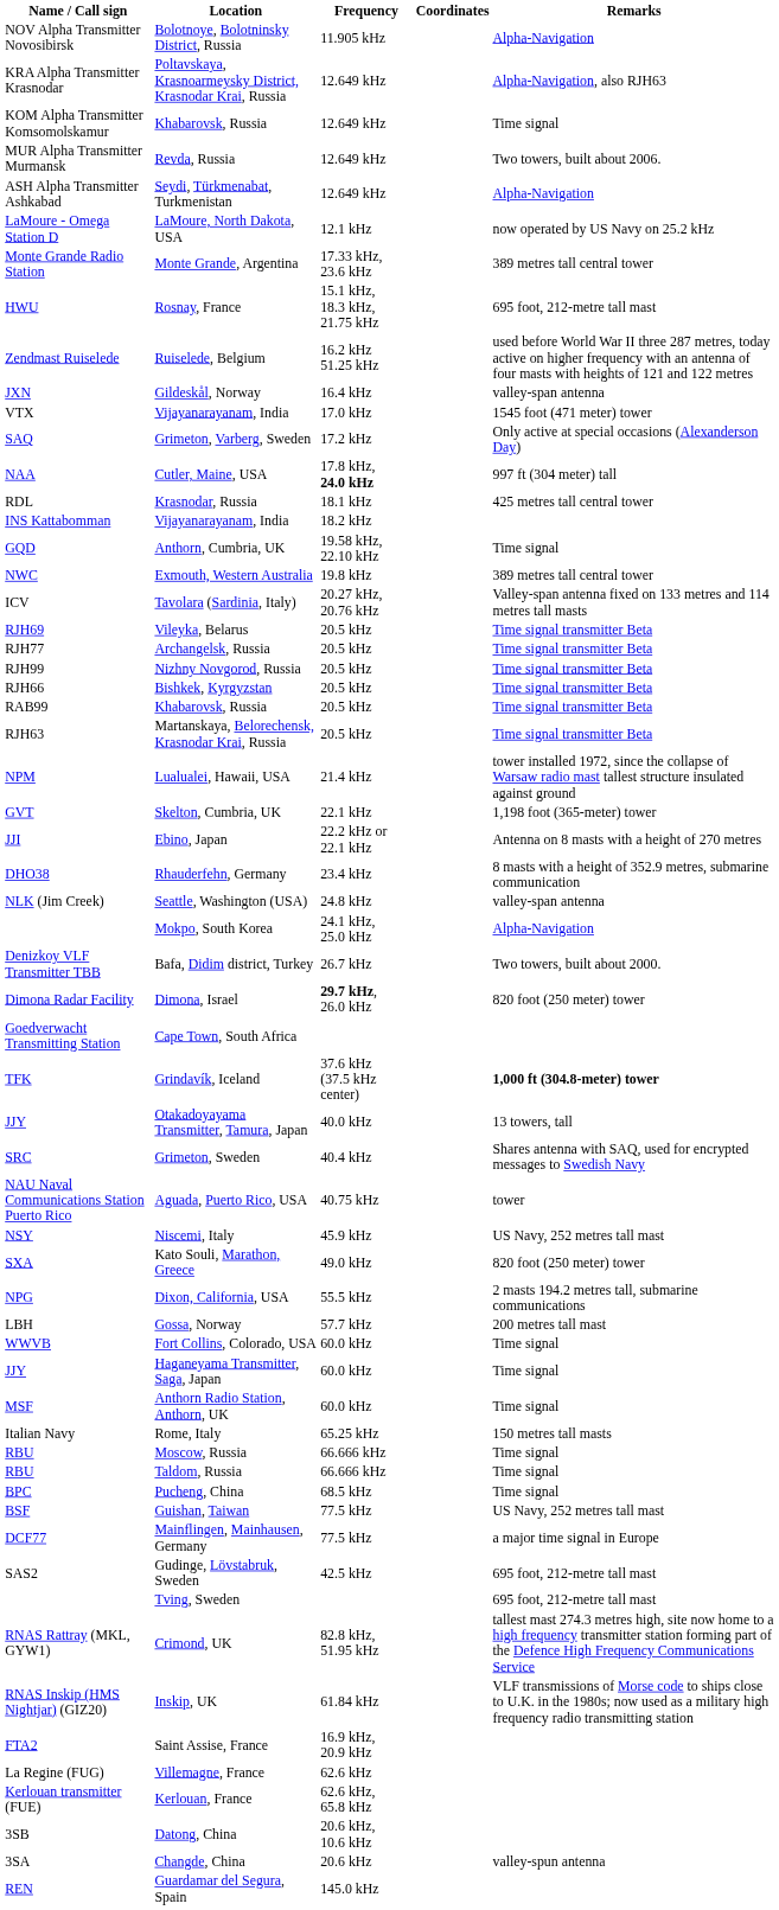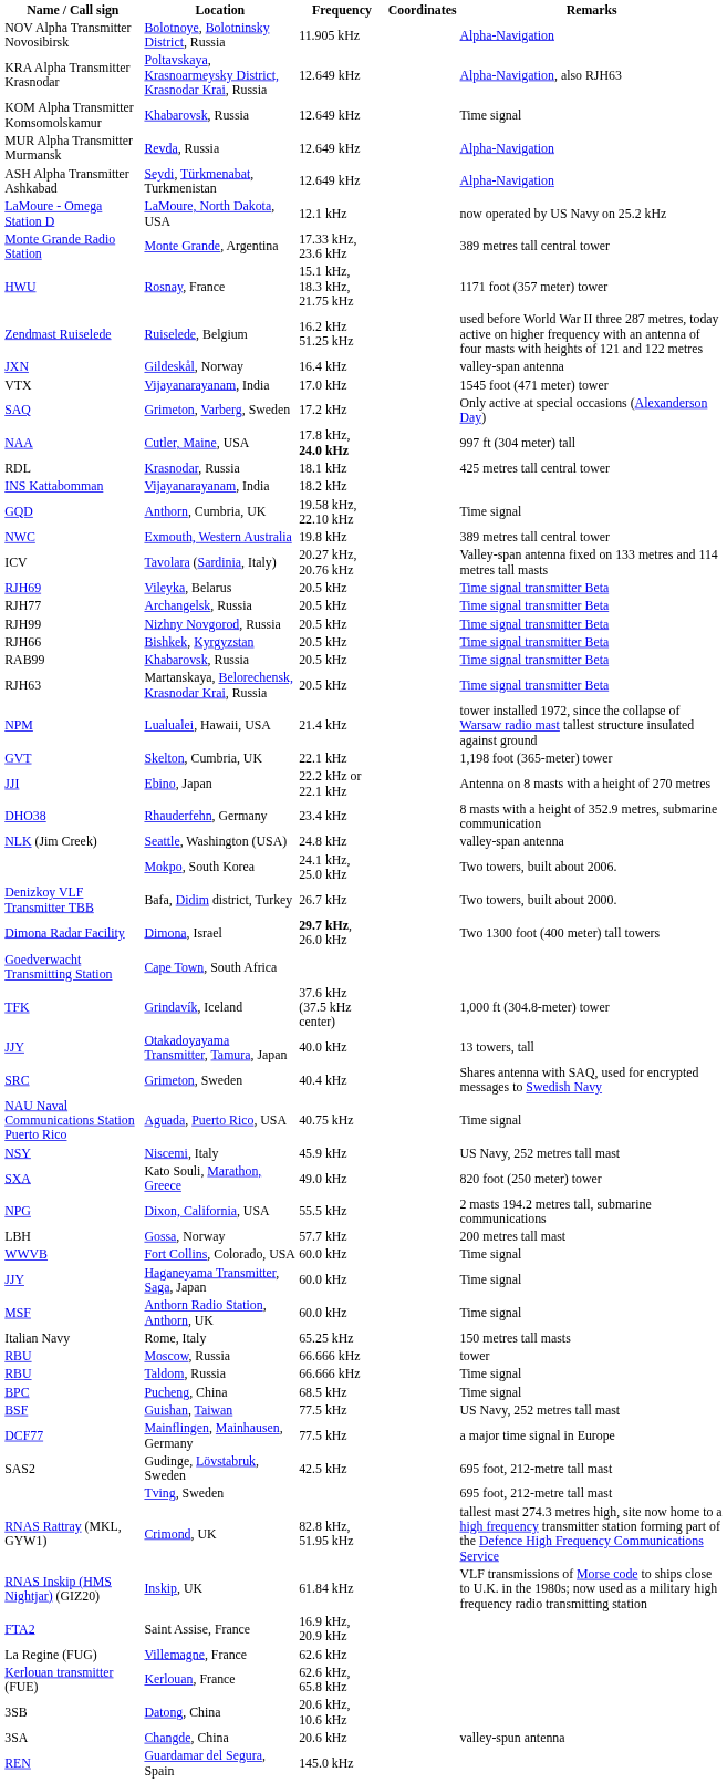Revda, Russia | Remarks: Two towers, built about 2006. -> Alpha-Navigation
Rosnay, France | Remarks: 695 foot, 212-metre tall mast -> 1171 foot (357 meter) tower
Mokpo, South Korea | Remarks: Alpha-Navigation -> Two towers, built about 2006.
Dimona, Israel | Remarks: 820 foot (250 meter) tower -> Two 1300 foot (400 meter) tall towers
Grindavík, Iceland | Remarks: bold -> normal
Aguada, Puerto Rico, USA | Remarks: tower -> Time signal
Moscow, Russia | Remarks: Time signal -> tower
